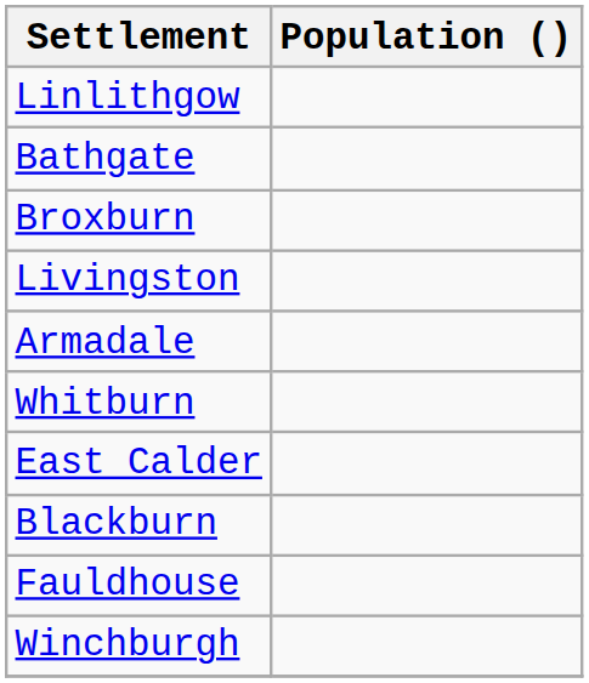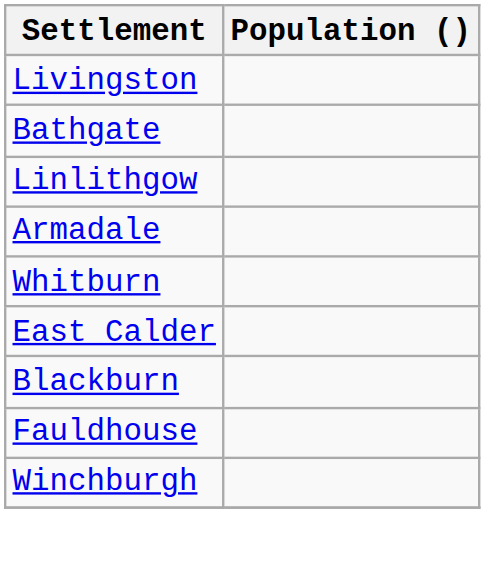rows swapped: Livingston <-> Linlithgow
- row: Broxburn
